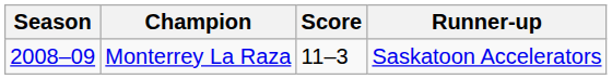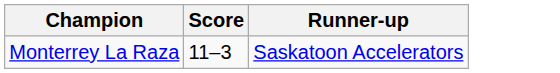- column: Season | 2008–09
